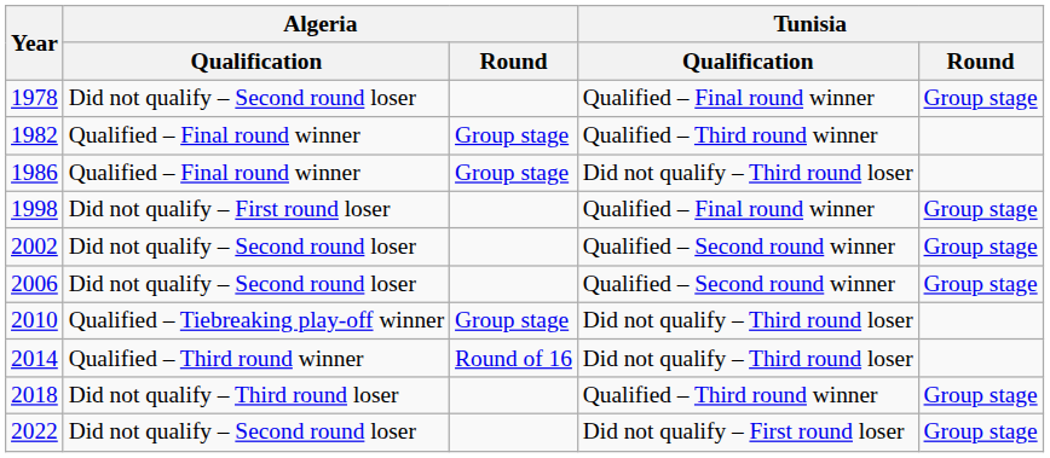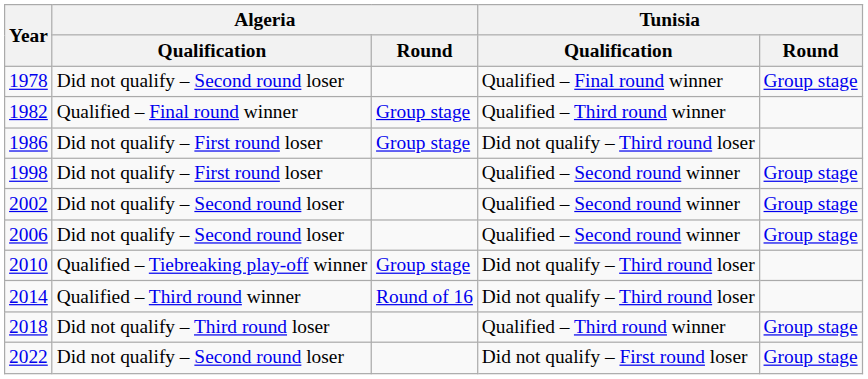1986 | Algeria / Qualification: Qualified – Final round winner -> Did not qualify – First round loser
1998 | Tunisia / Qualification: Qualified – Final round winner -> Qualified – Second round winner
